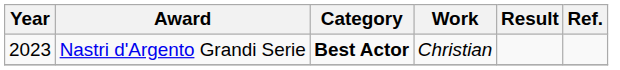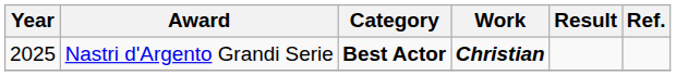Nastri d'Argento Grandi Serie | Year: 2023 -> 2025
Nastri d'Argento Grandi Serie | Work: normal -> bold
